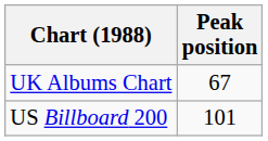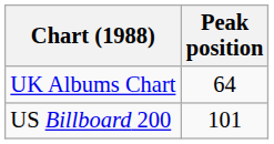UK Albums Chart | Peak position: 67 -> 64
